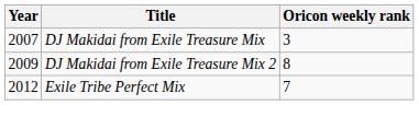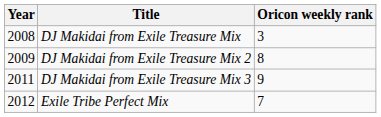DJ Makidai from Exile Treasure Mix | Year: 2007 -> 2008
+ row: 2011 | DJ Makidai from Exile Treasure Mix 3 | 9
